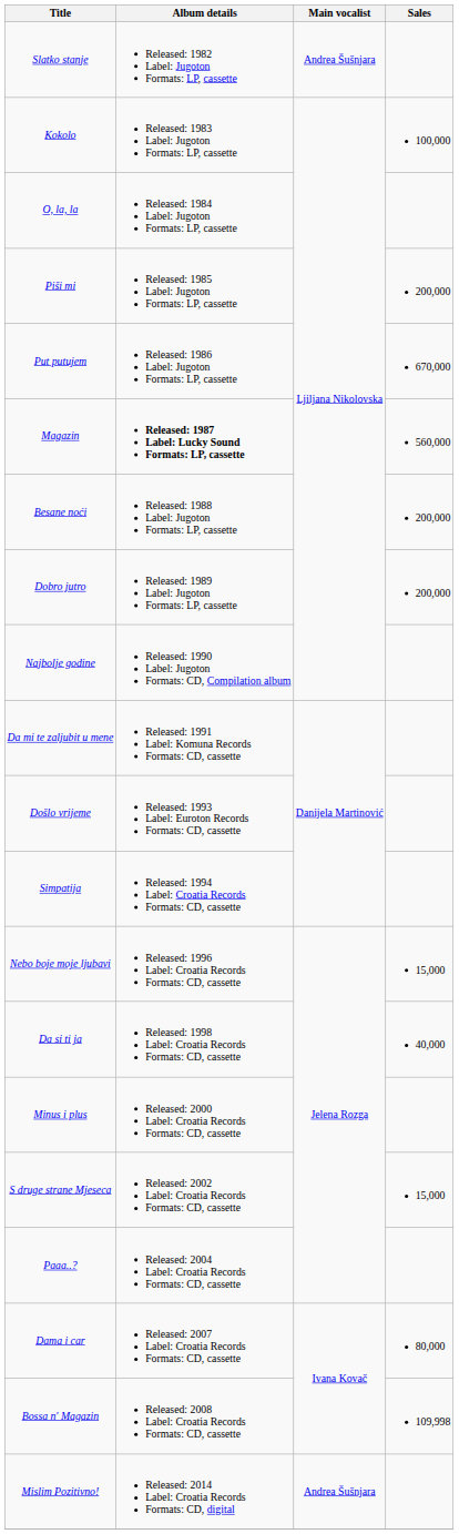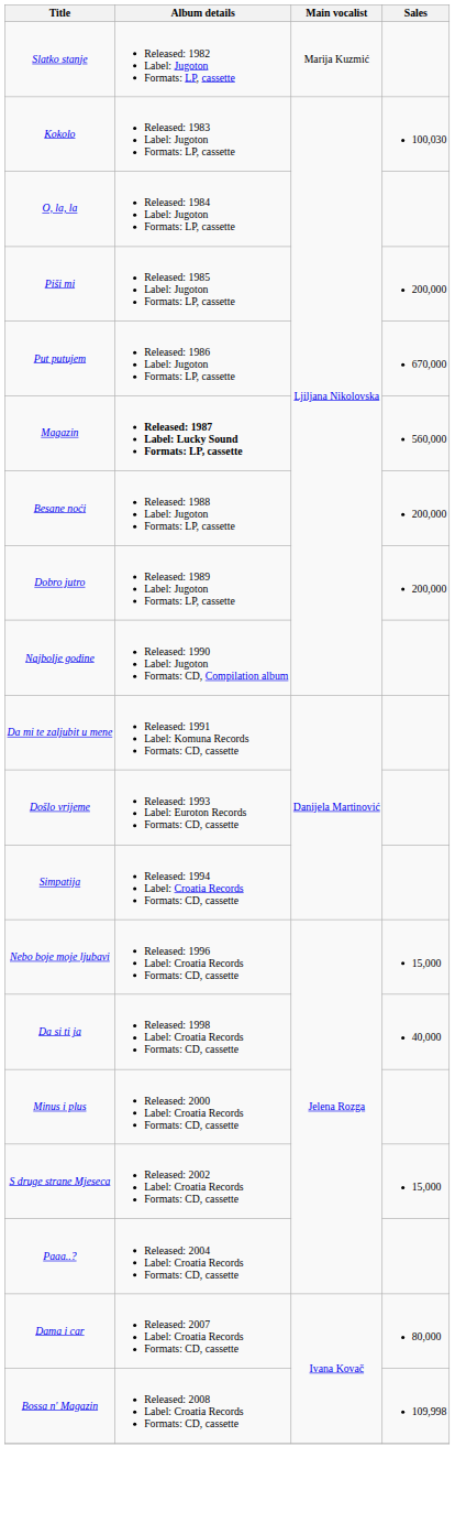Slatko stanje | Main vocalist: Andrea Šušnjara -> Marija Kuzmić
Kokolo | Sales: 100,000 -> 100,030
- row: Mislim Pozitivno! | Released: 2014 Label: Croatia Records Formats: CD, digital | Andrea Šušnjara
